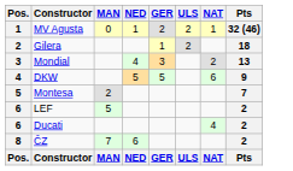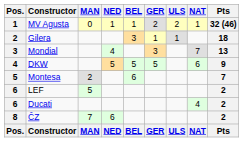+ column: BEL | 1 | 3 | 5 | 6 | BEL
Gilera | ULS: 2 -> 1
Mondial | NAT: 2 -> 7
